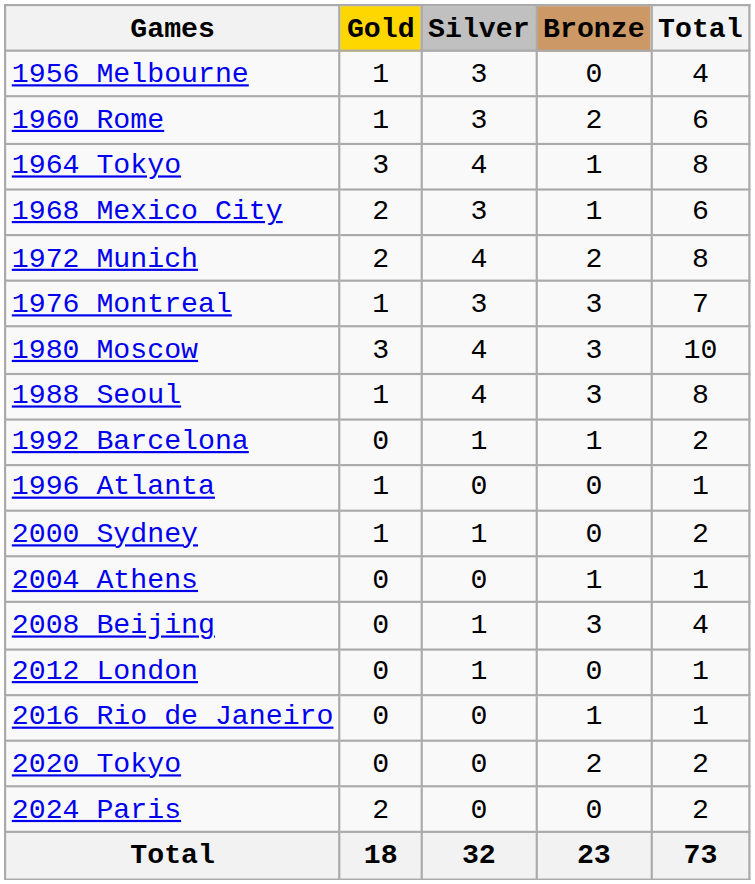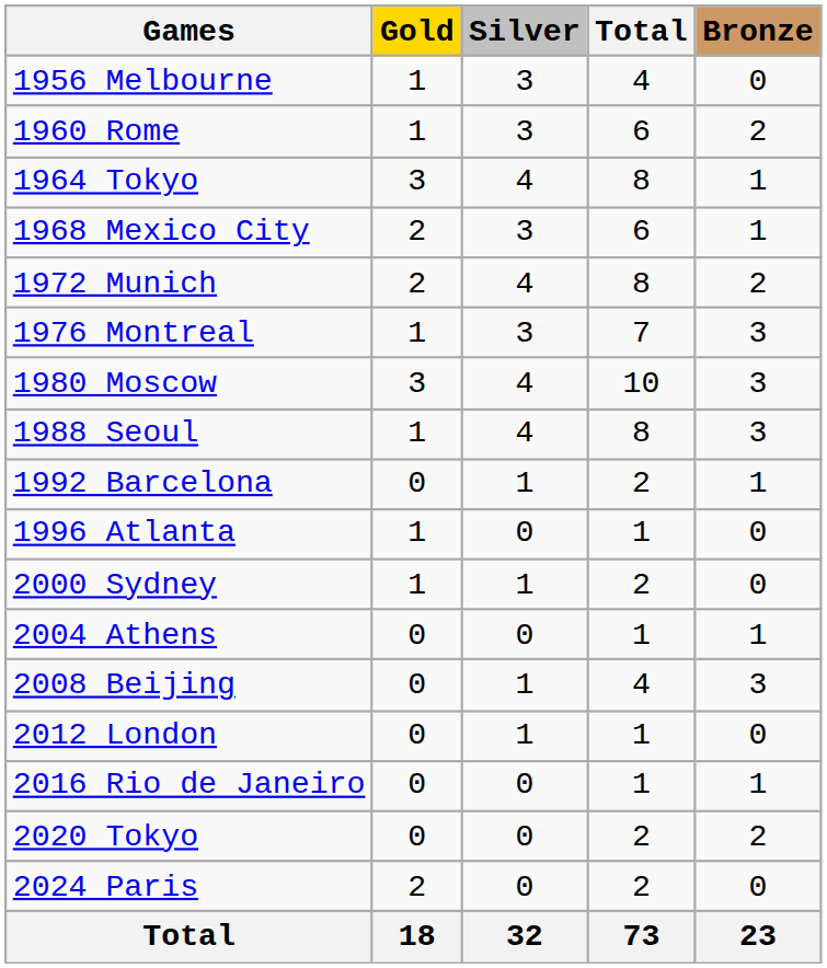columns swapped: Bronze <-> Total
